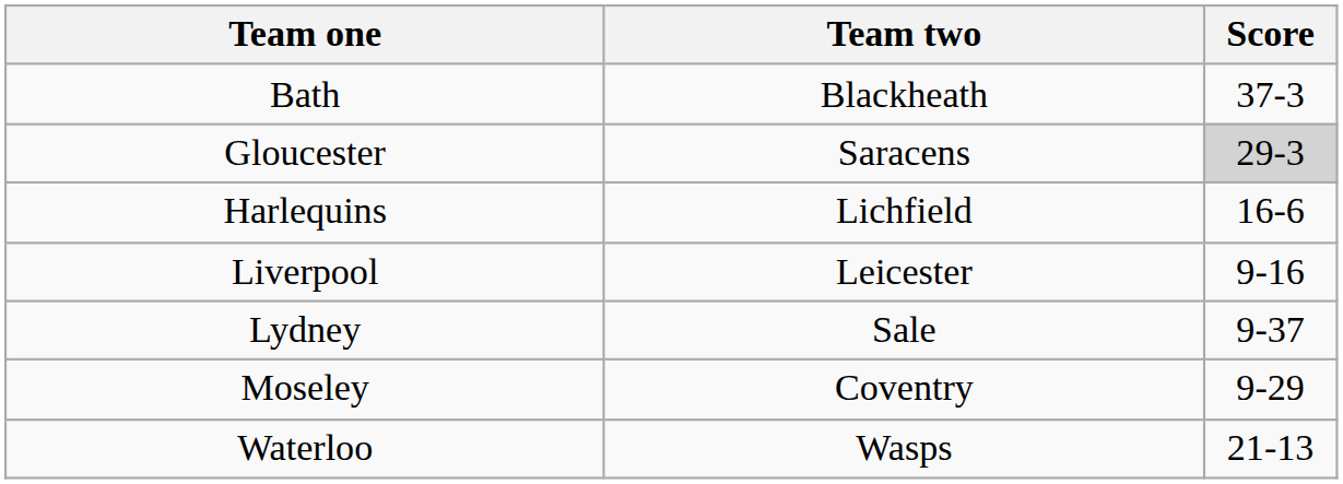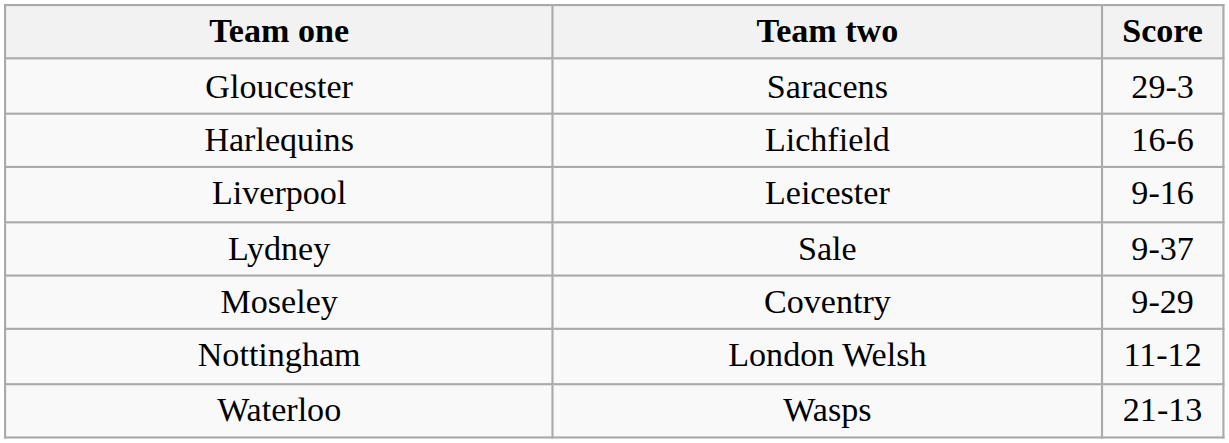- row: Bath | Blackheath | 37-3
Gloucester | Score: lightgrey background -> no background
+ row: Nottingham | London Welsh | 11-12
